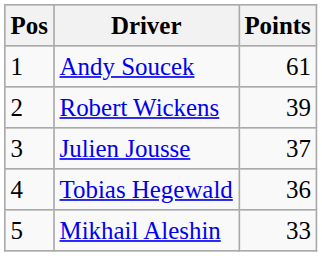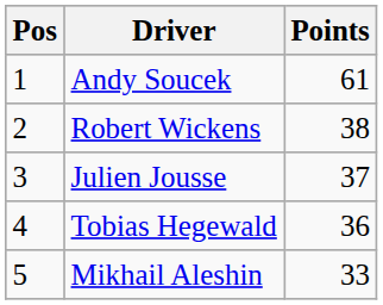Robert Wickens | Points: 39 -> 38
